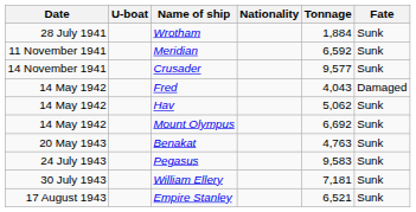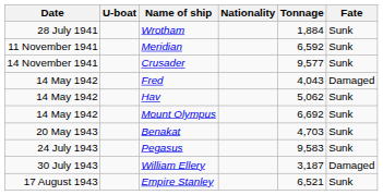Benakat | Tonnage: 4,763 -> 4,703
William Ellery | Tonnage: 7,181 -> 3,187
William Ellery | Fate: Sunk -> Damaged
